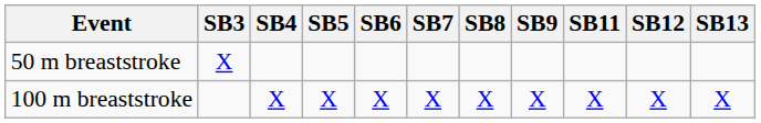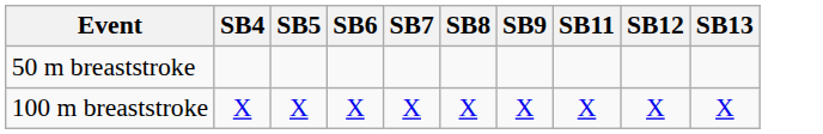- column: SB3 | X
